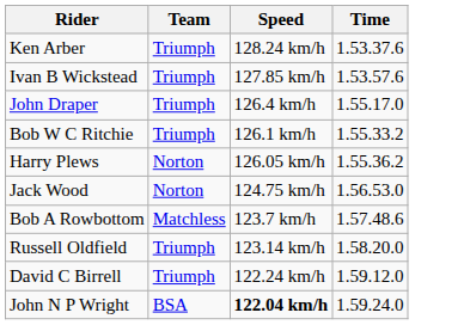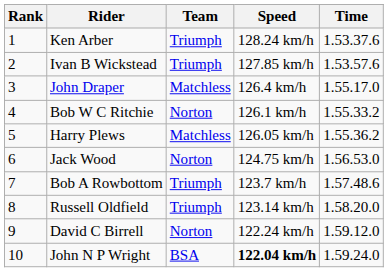+ column: Rank | 1 | 2 | 3 | 4 | 5 | 6 | 7 | 8 | 9 | 10
John Draper | Team: Triumph -> Matchless
Bob W C Ritchie | Team: Triumph -> Norton
Harry Plews | Team: Norton -> Matchless
Bob A Rowbottom | Team: Matchless -> Triumph
David C Birrell | Team: Triumph -> Norton
